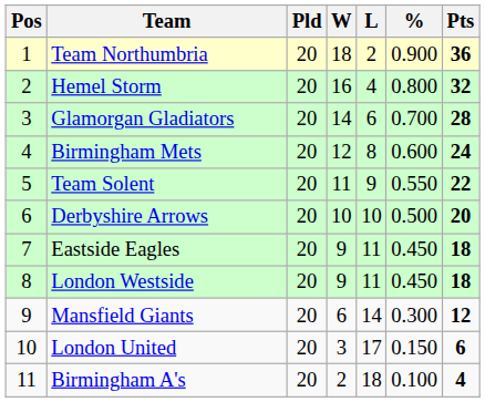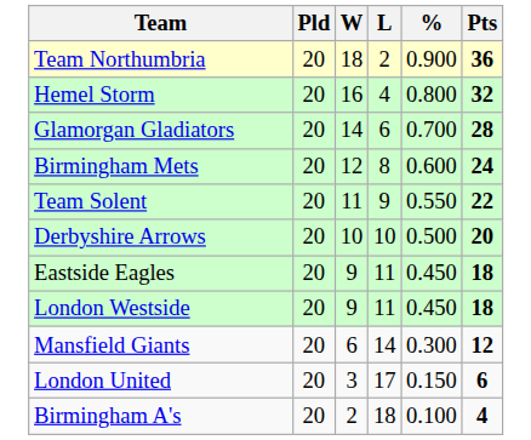- column: Pos | 1 | 2 | 3 | 4 | 5 | 6 | 7 | 8 | 9 | 10 | 11
